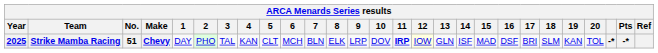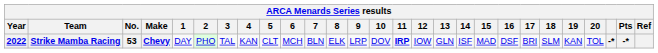Strike Mamba Racing | Year: 2025 -> 2022
Strike Mamba Racing | No.: 51 -> 53
Strike Mamba Racing | 12: lightyellow background -> no background
